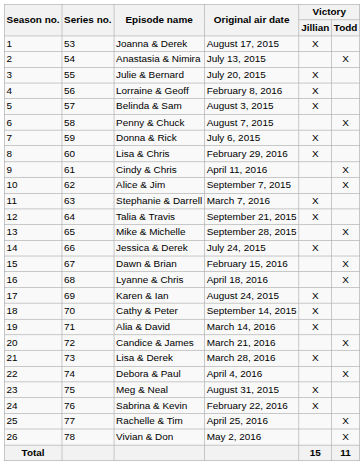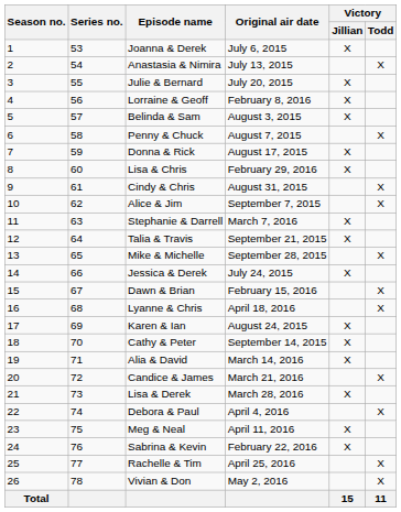Joanna & Derek | Original air date: August 17, 2015 -> July 6, 2015
Donna & Rick | Original air date: July 6, 2015 -> August 17, 2015
Cindy & Chris | Original air date: April 11, 2016 -> August 31, 2015
Meg & Neal | Original air date: August 31, 2015 -> April 11, 2016
